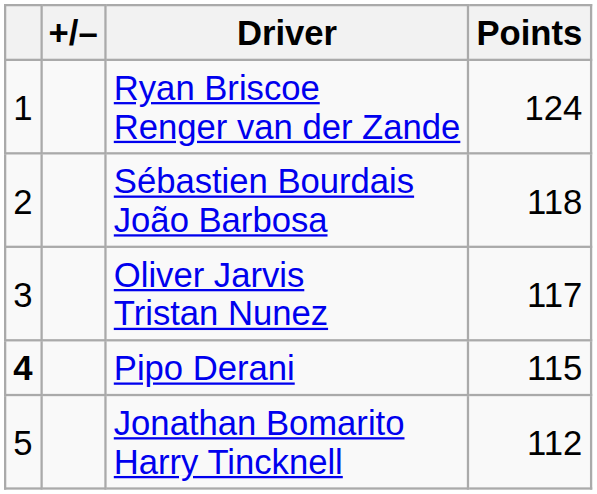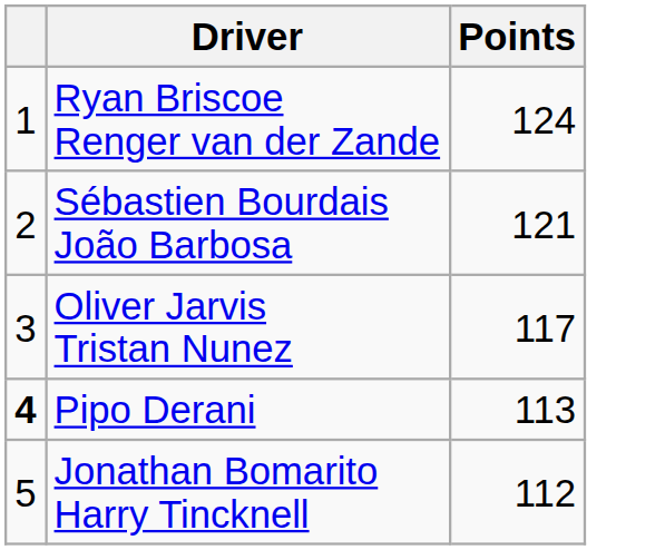- column: +/–
Sébastien Bourdais João Barbosa | Points: 118 -> 121
Pipo Derani | Points: 115 -> 113
